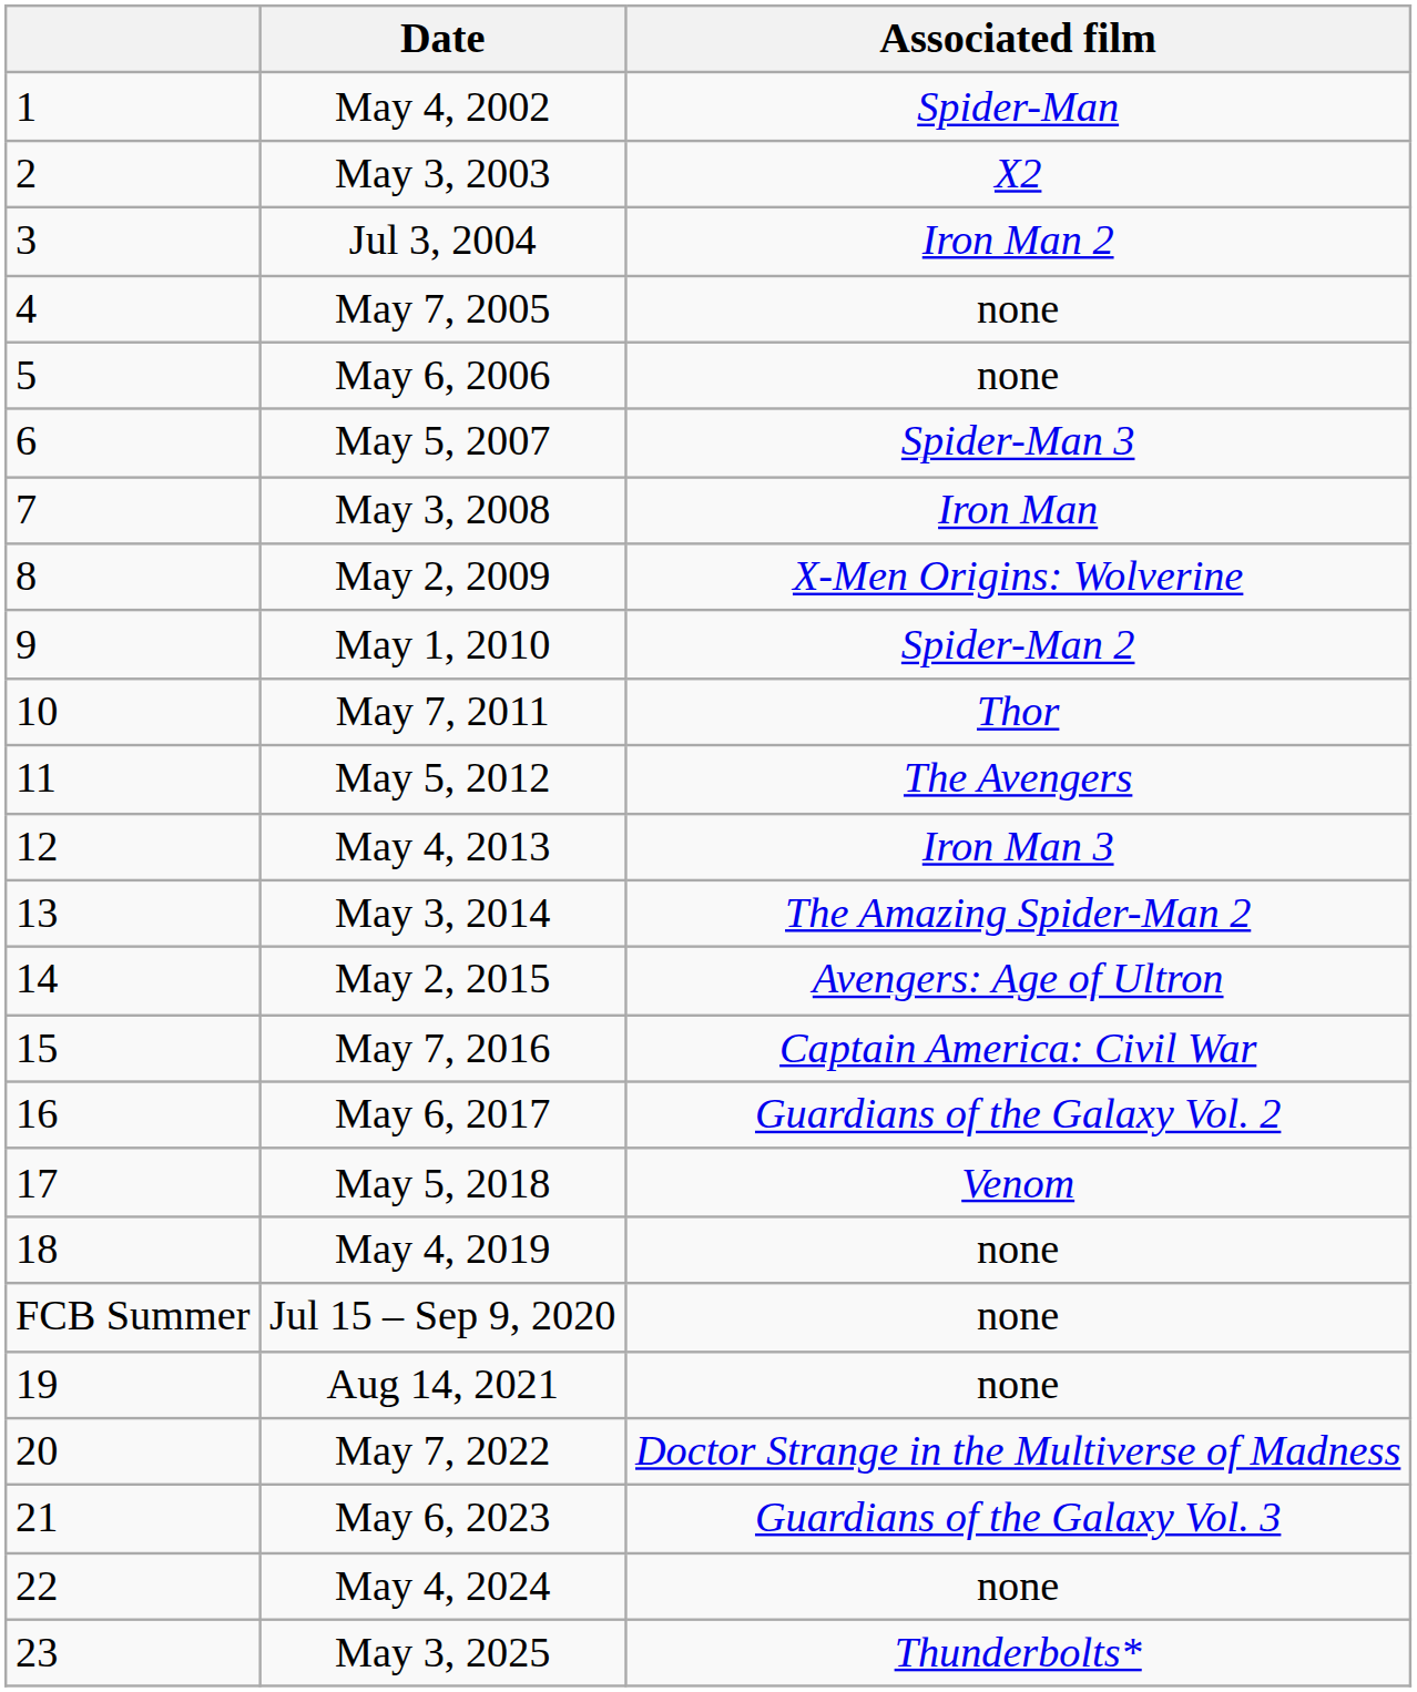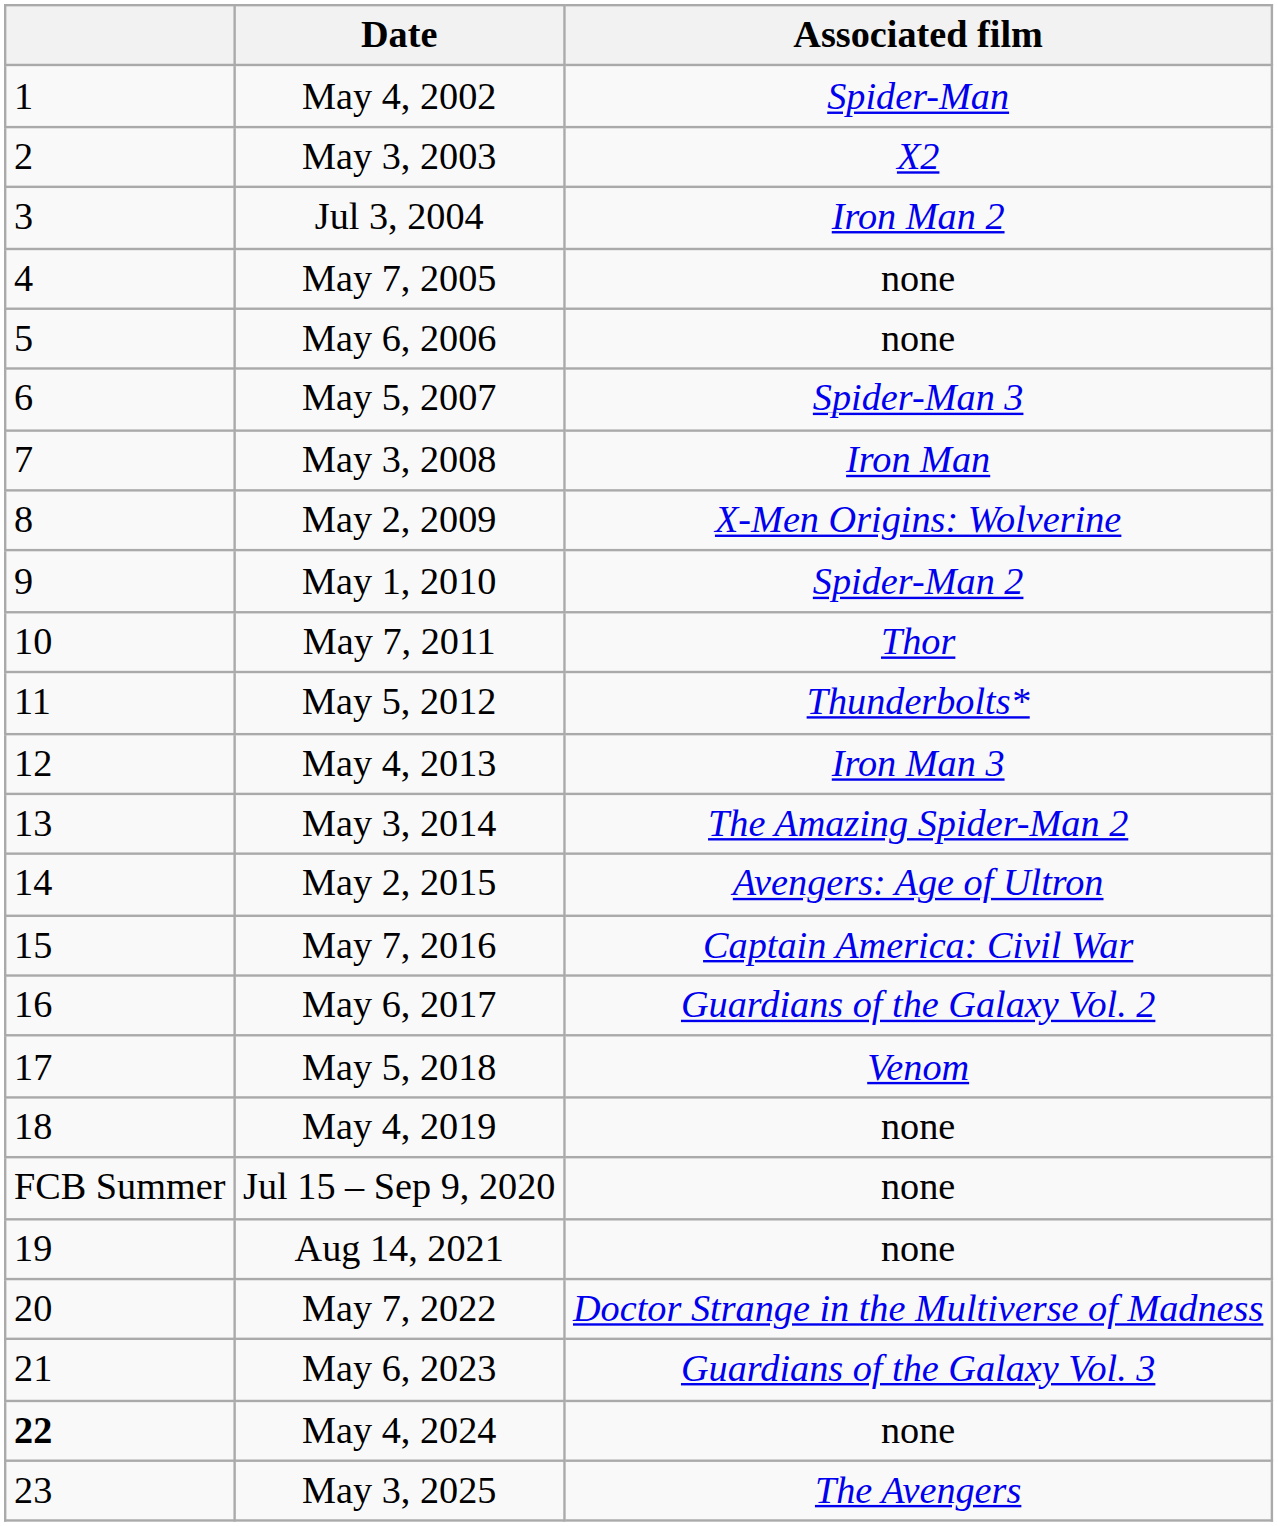May 5, 2012 | Associated film: The Avengers -> Thunderbolts*
May 4, 2024 | column 1: normal -> bold
May 3, 2025 | Associated film: Thunderbolts* -> The Avengers
